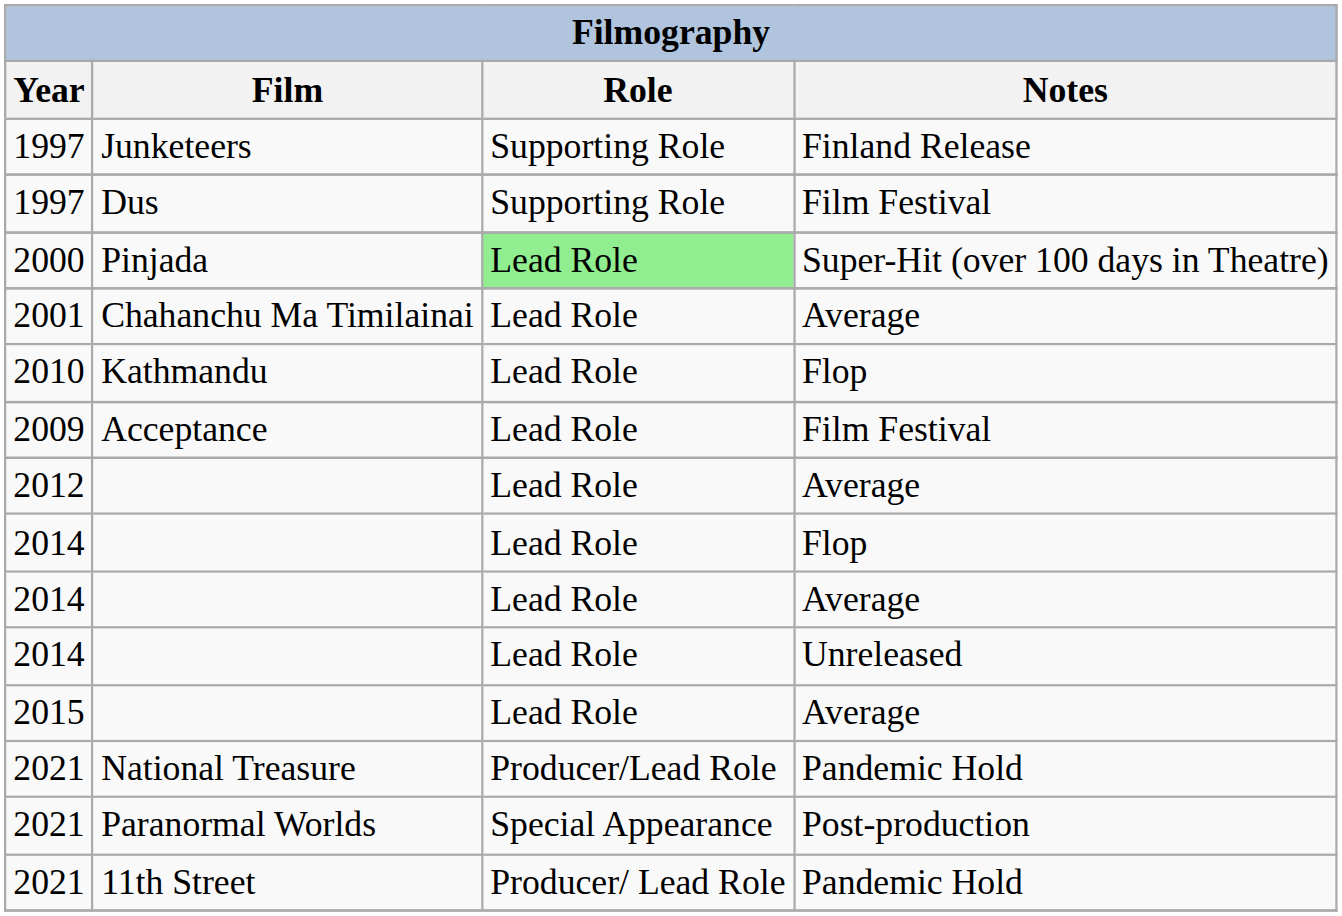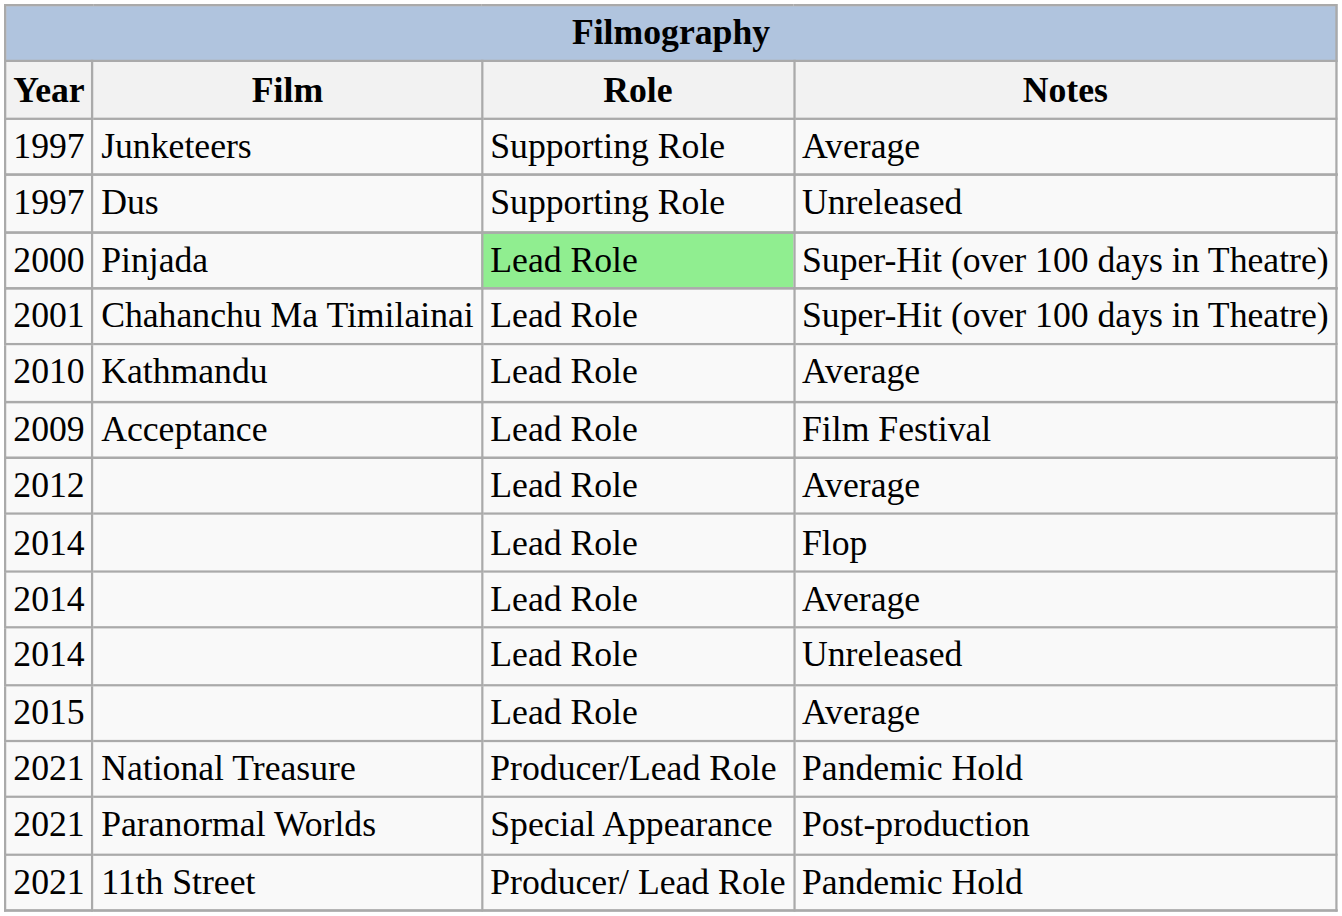Junketeers | Notes: Finland Release -> Average
Dus | Notes: Film Festival -> Unreleased
Chahanchu Ma Timilainai | Notes: Average -> Super-Hit (over 100 days in Theatre)
Kathmandu | Notes: Flop -> Average
